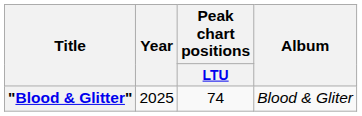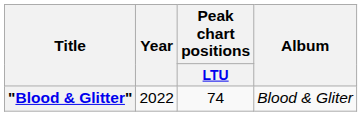"Blood & Glitter" | Year: 2025 -> 2022
